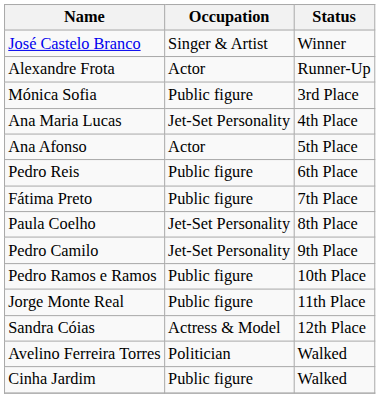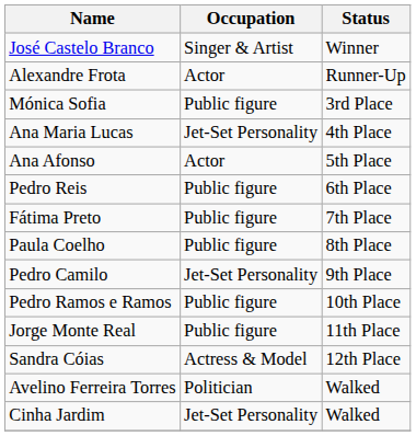Paula Coelho | Occupation: Jet-Set Personality -> Public figure
Cinha Jardim | Occupation: Public figure -> Jet-Set Personality
